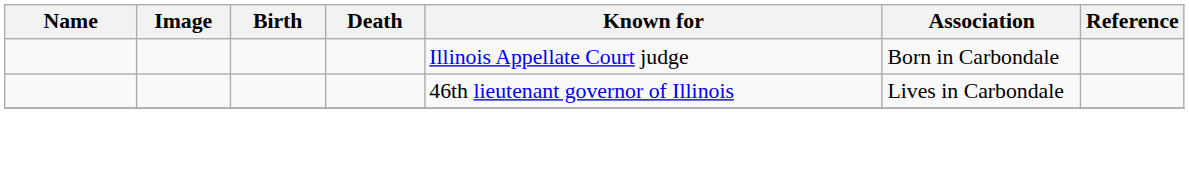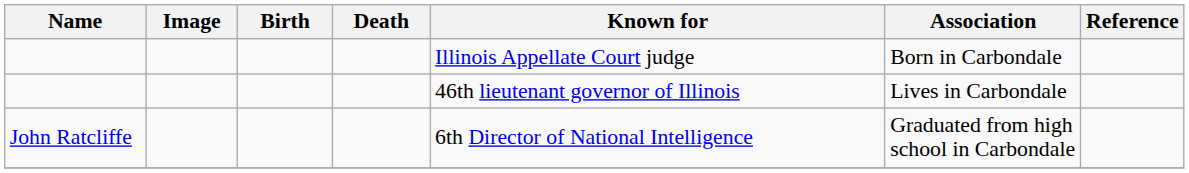+ row: John Ratcliffe | 6th Director of National Intelligence | Graduated from high school in Carbondale
